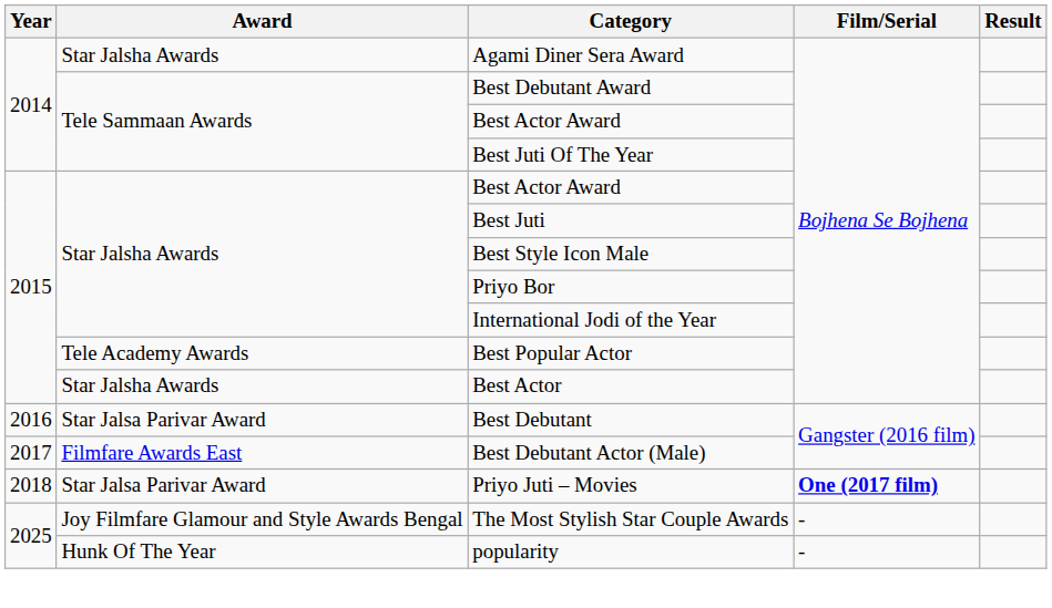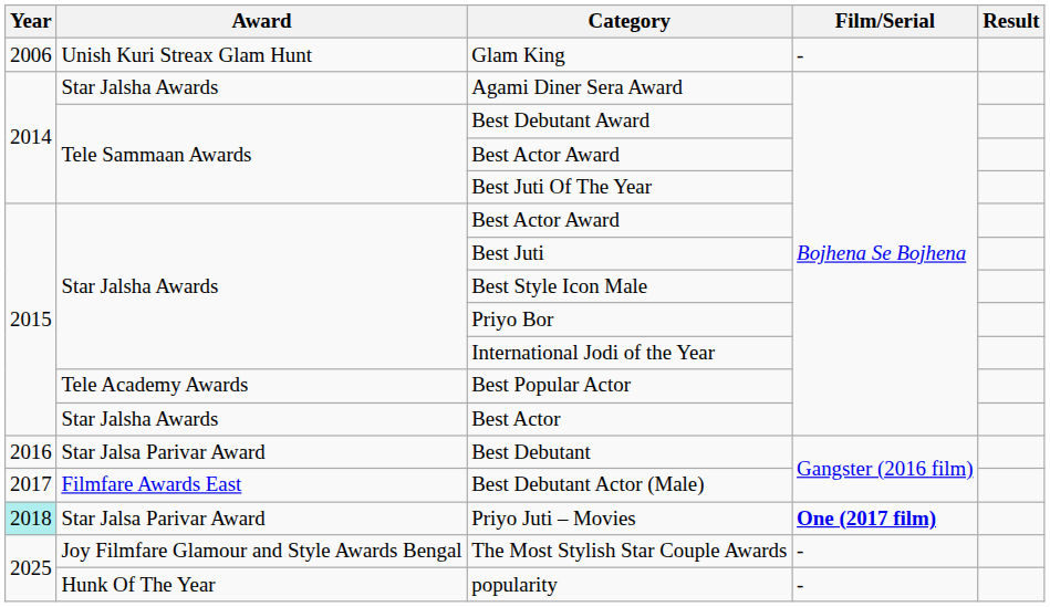+ row: 2006 | Unish Kuri Streax Glam Hunt | Glam King | -
Priyo Juti – Movies | Year: no background -> paleturquoise background
